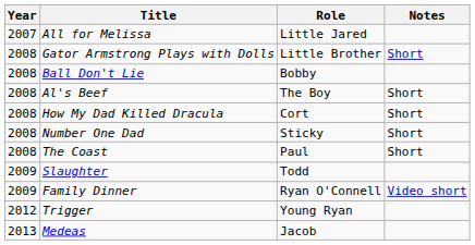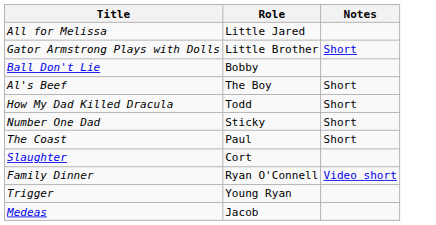- column: Year | 2007 | 2008 | 2008 | 2008 | 2008 | 2008 | 2008 | 2009 | 2009 | 2012 | 2013
How My Dad Killed Dracula | Role: Cort -> Todd
Slaughter | Role: Todd -> Cort
